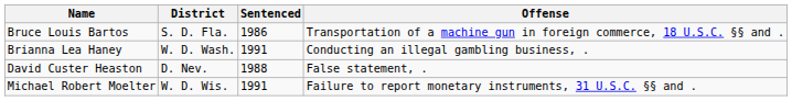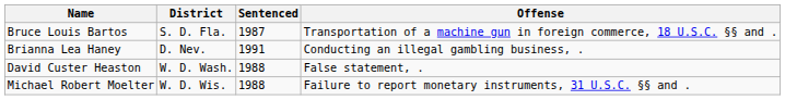Bruce Louis Bartos | Sentenced: 1986 -> 1987
Brianna Lea Haney | District: W. D. Wash. -> D. Nev.
David Custer Heaston | District: D. Nev. -> W. D. Wash.
Michael Robert Moelter | Sentenced: 1991 -> 1988
